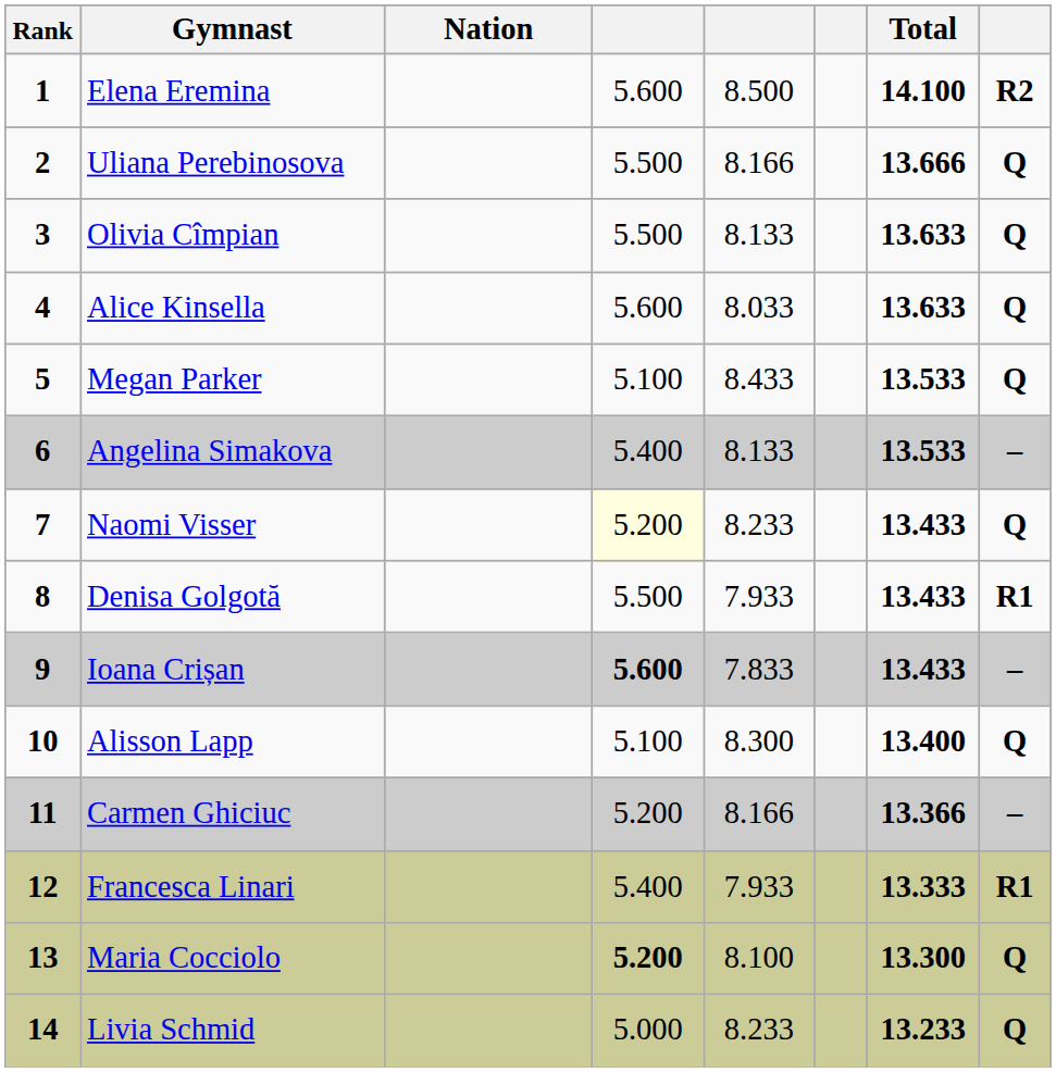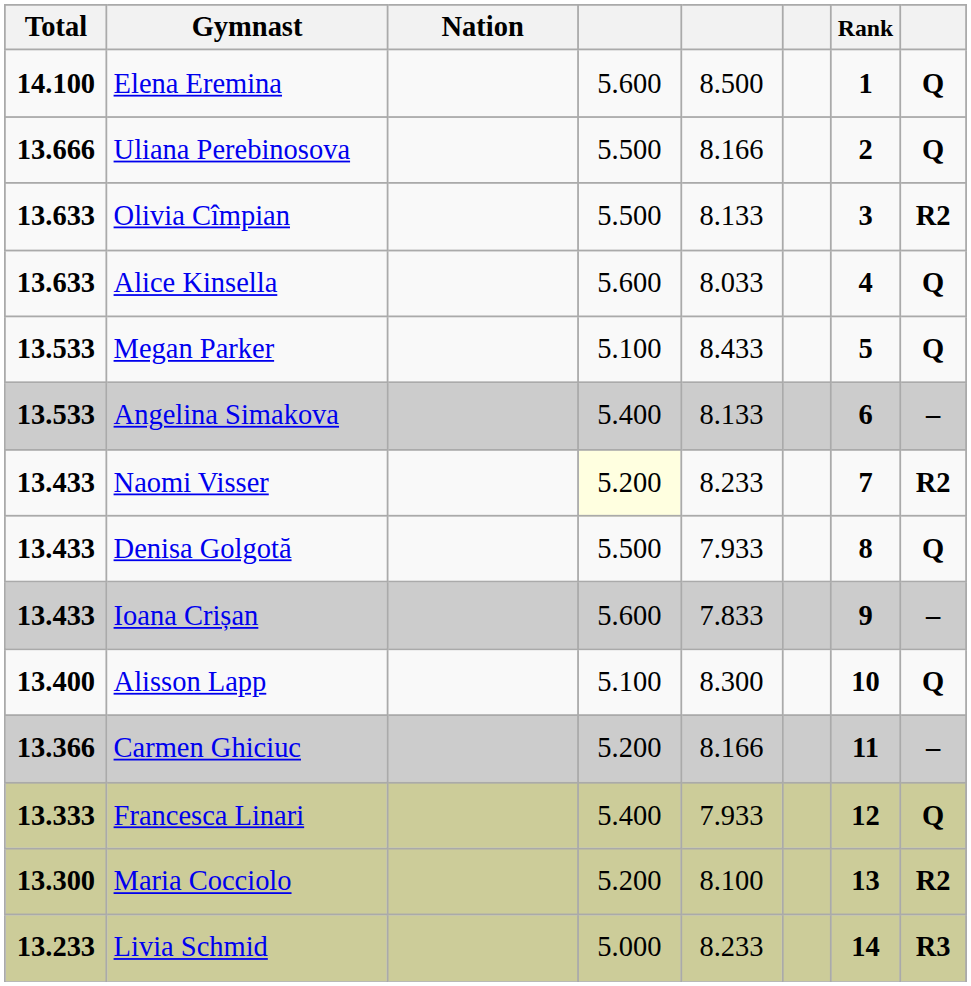columns swapped: Rank <-> Total
Elena Eremina | column 8: R2 -> Q
Olivia Cîmpian | column 8: Q -> R2
Naomi Visser | column 8: Q -> R2
Denisa Golgotă | column 8: R1 -> Q
Ioana Crișan | column 4: bold -> normal
Francesca Linari | column 8: R1 -> Q
Maria Cocciolo | column 4: bold -> normal
Maria Cocciolo | column 8: Q -> R2
Livia Schmid | column 8: Q -> R3
